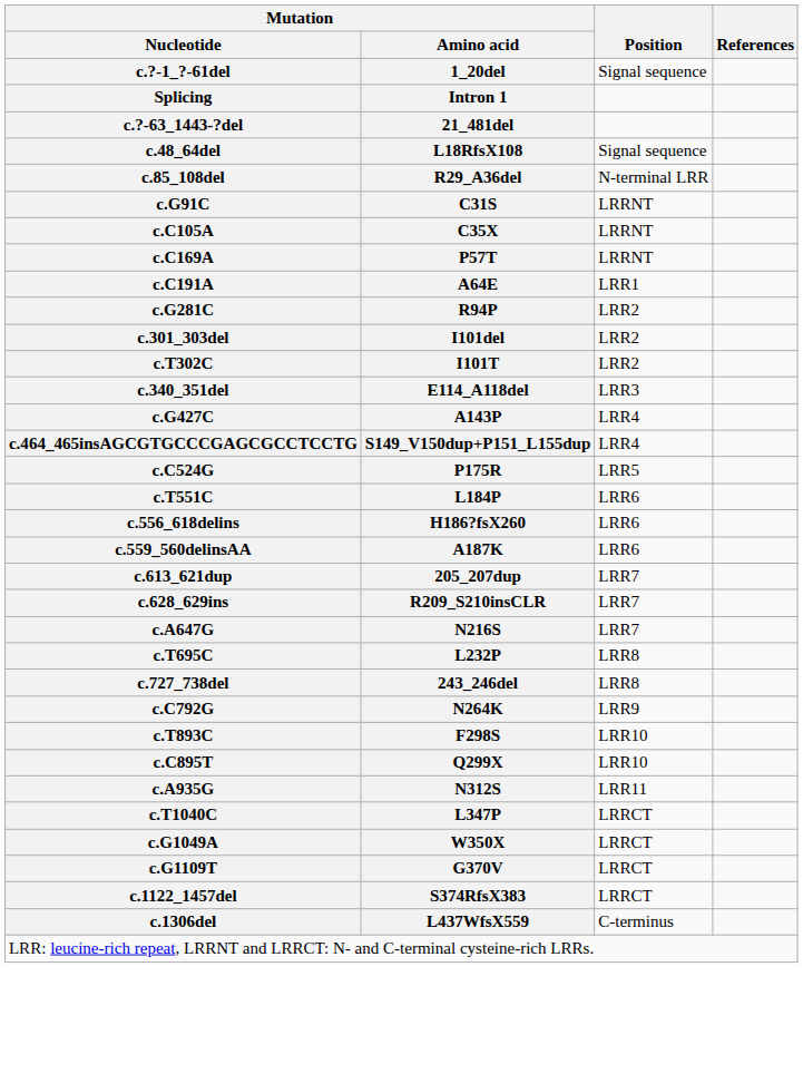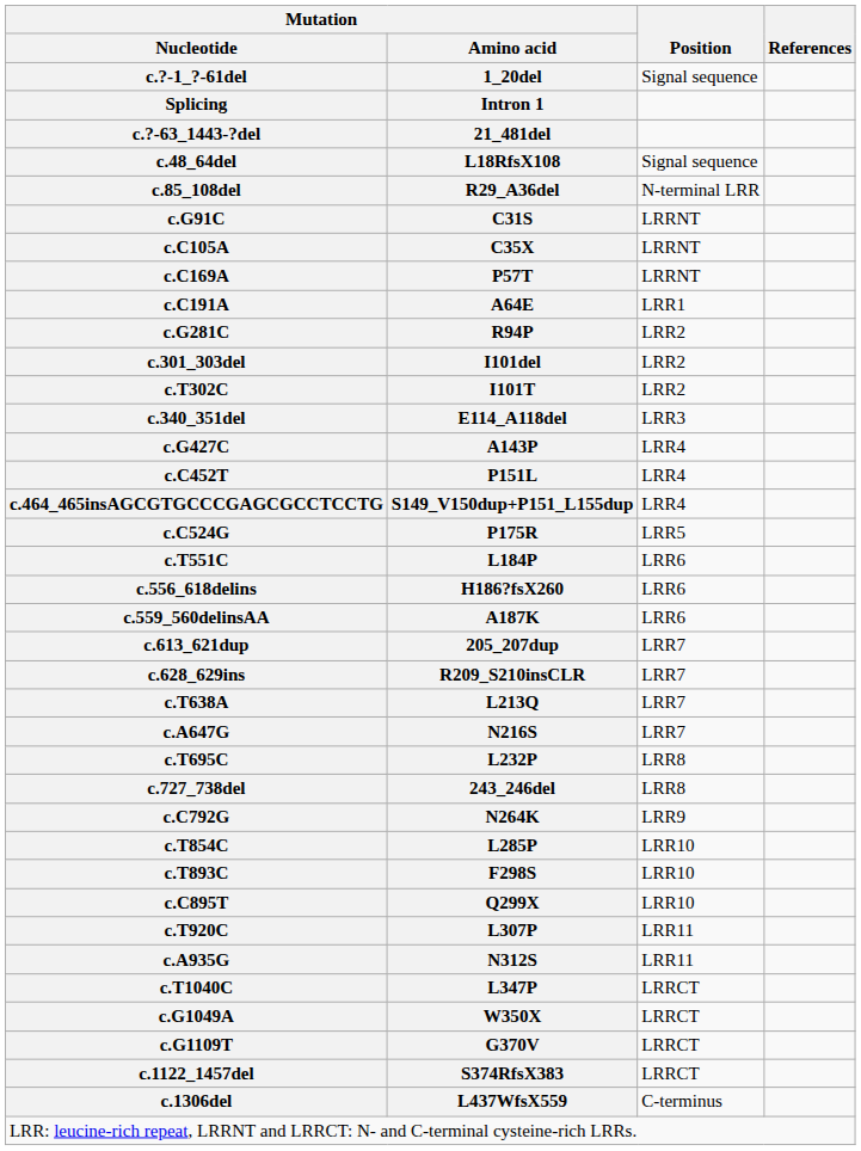+ row: c.C452T | P151L | LRR4
+ row: c.T638A | L213Q | LRR7
+ row: c.T854C | L285P | LRR10
+ row: c.T920C | L307P | LRR11
